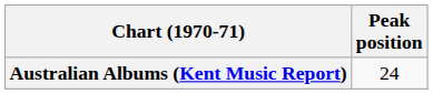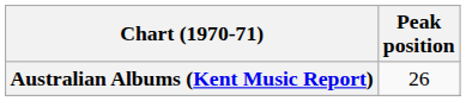Australian Albums (Kent Music Report) | Peak position: 24 -> 26
